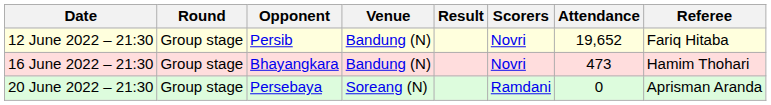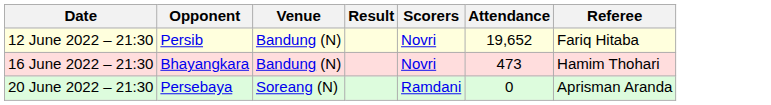- column: Round | Group stage | Group stage | Group stage
